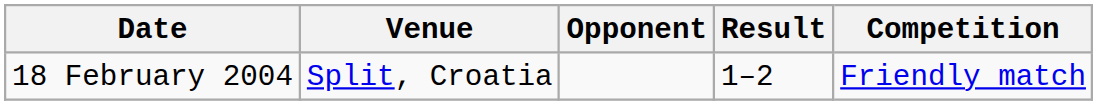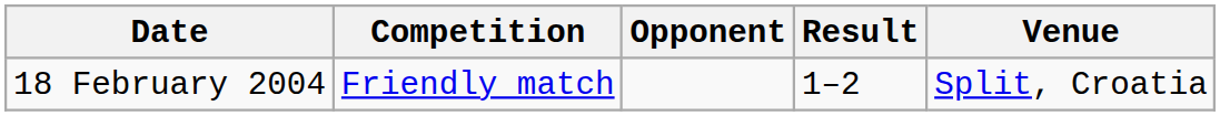columns swapped: Venue <-> Competition
